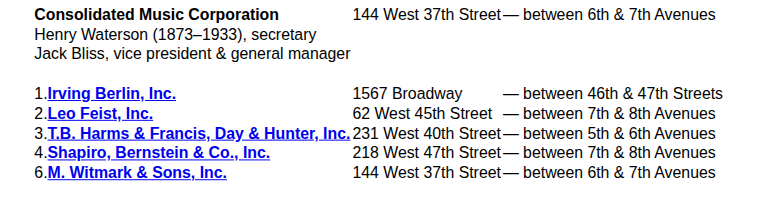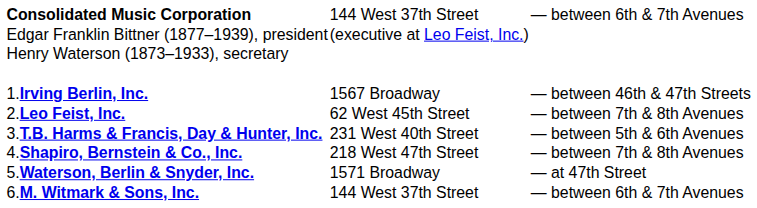+ row: Edgar Franklin Bittner (1877–1939), president | (executive at Leo Feist, Inc.)
- row: Jack Bliss, vice president & general manager
+ row: 5.Waterson, Berlin & Snyder, Inc. | 1571 Broadway | — at 47th Street
